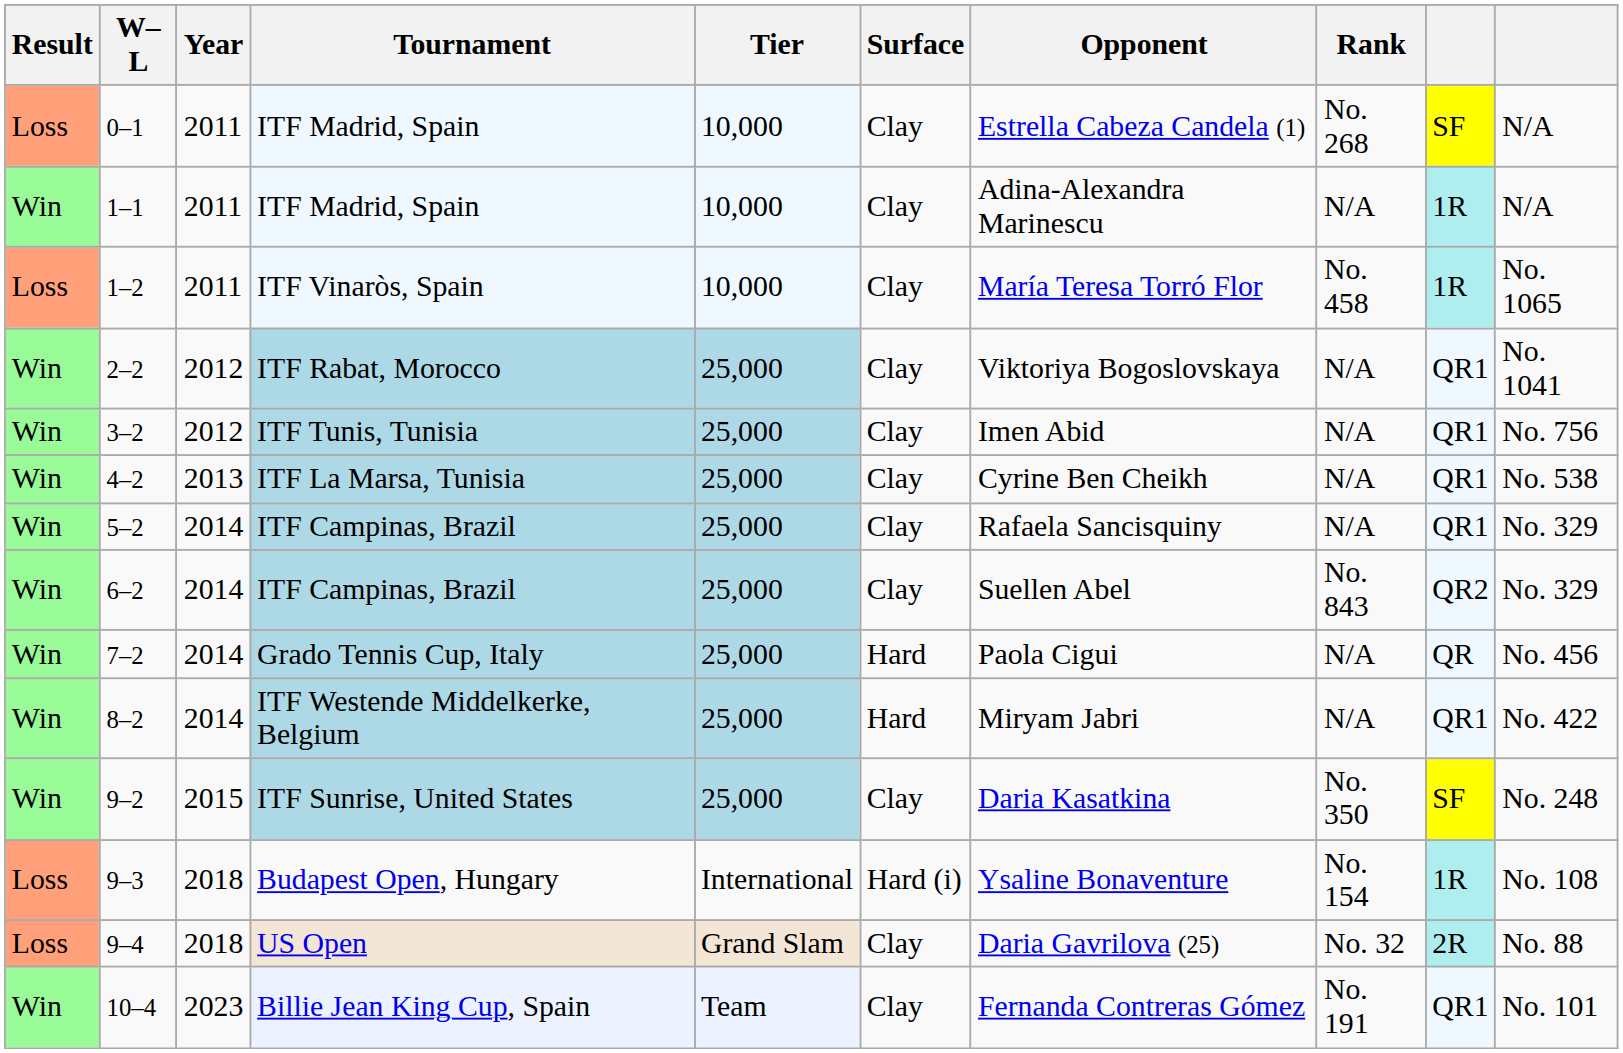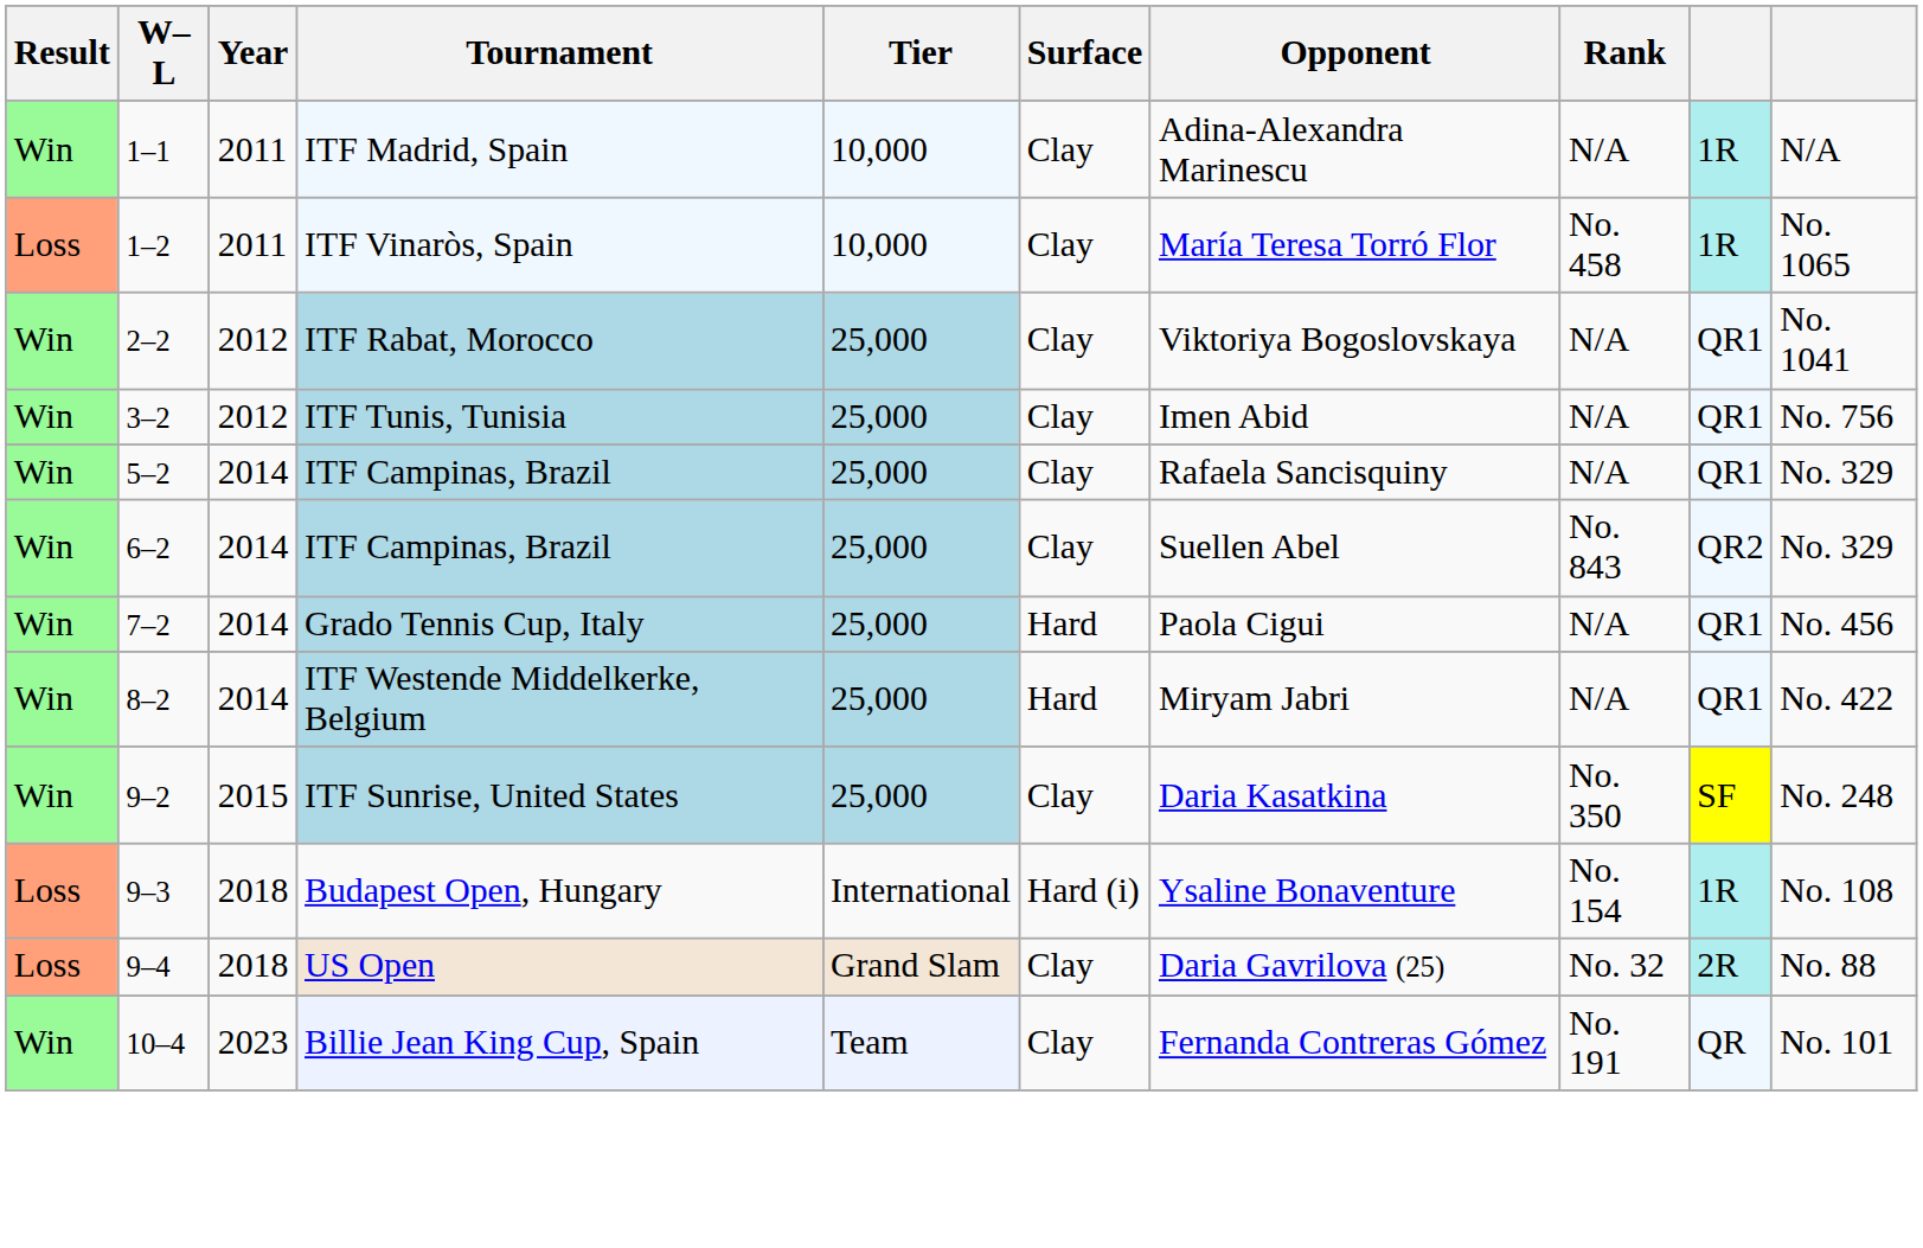- row: Loss | 0–1 | 2011 | ITF Madrid, Spain | 10,000 | Clay | Estrella Cabeza Candela (1) | No. 268 | SF | N/A
- row: Win | 4–2 | 2013 | ITF La Marsa, Tunisia | 25,000 | Clay | Cyrine Ben Cheikh | N/A | QR1 | No. 538
7–2 | column 9: QR -> QR1
10–4 | column 9: QR1 -> QR
